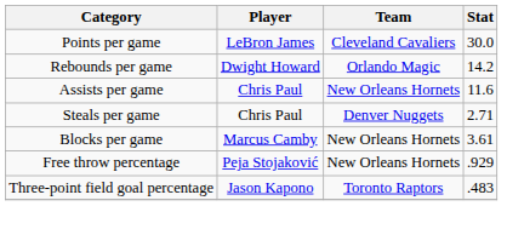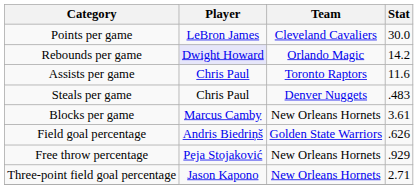Rebounds per game | Player: no background -> lavender background
Assists per game | Team: New Orleans Hornets -> Toronto Raptors
Steals per game | Stat: 2.71 -> .483
+ row: Field goal percentage | Andris Biedriņš | Golden State Warriors | .626
Three-point field goal percentage | Team: Toronto Raptors -> New Orleans Hornets
Three-point field goal percentage | Stat: .483 -> 2.71
